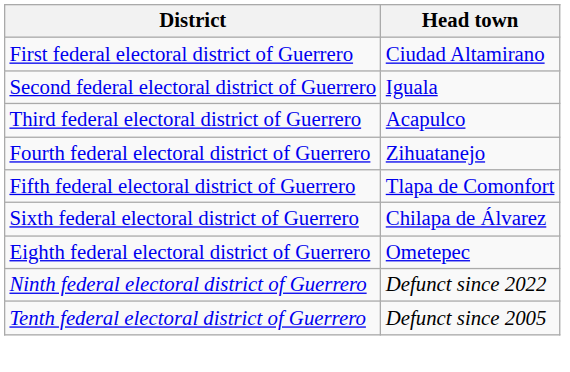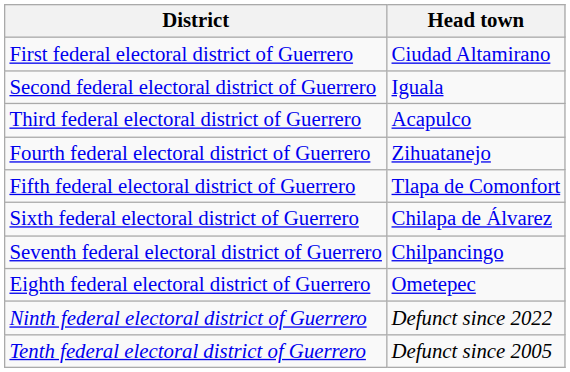+ row: Seventh federal electoral district of Guerrero | Chilpancingo
